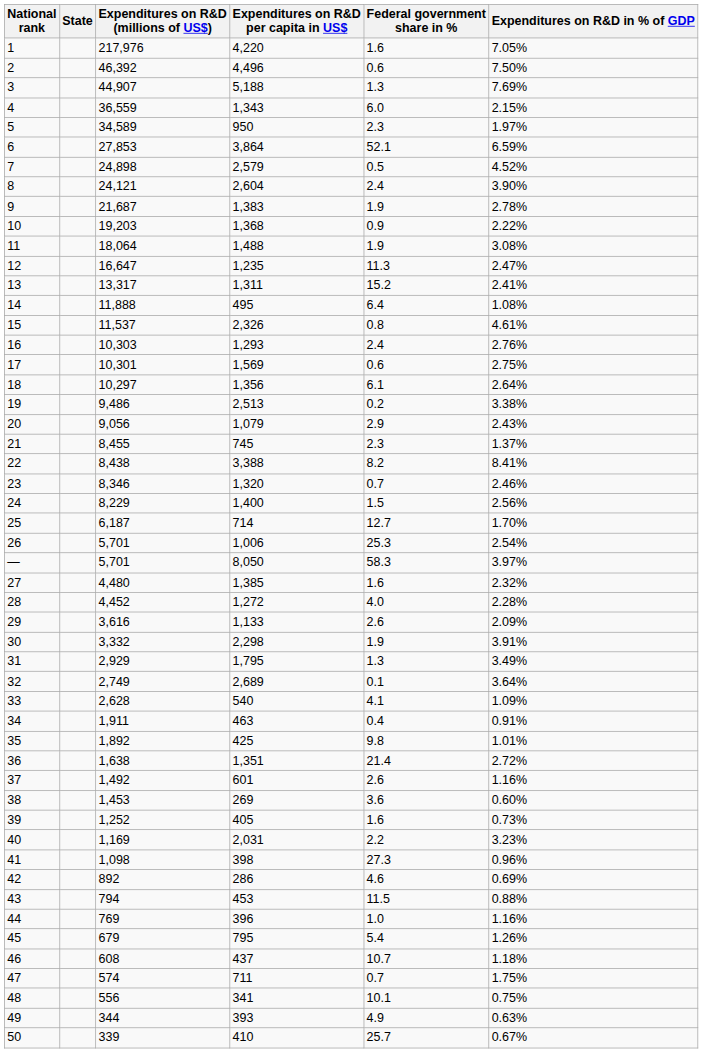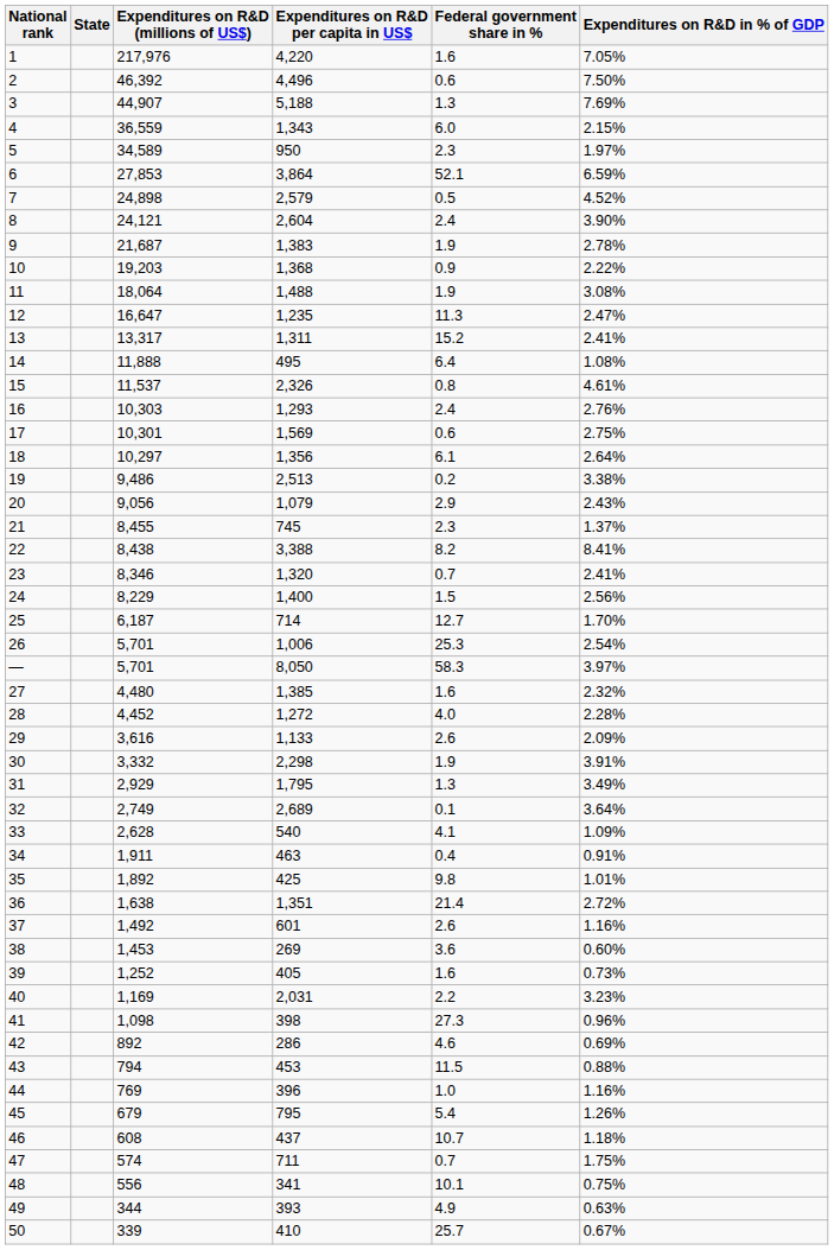23 | Expenditures on R&D in % of GDP: 2.46% -> 2.41%
